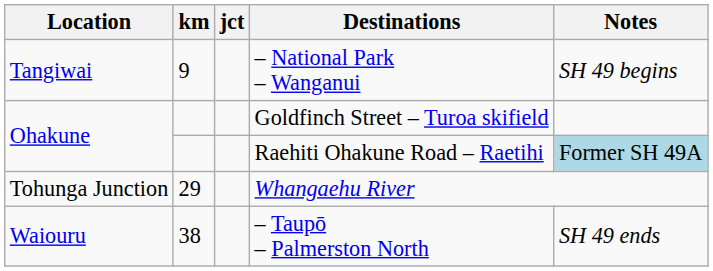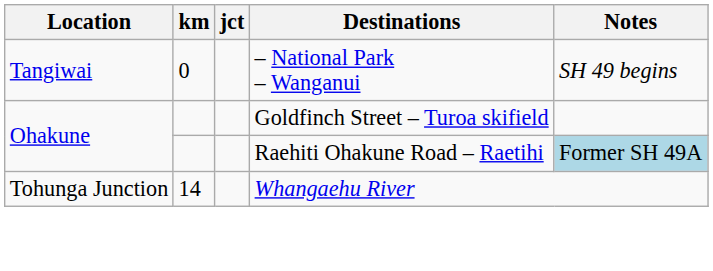– National Park – Wanganui | km: 9 -> 0
Whangaehu River | km: 29 -> 14
- row: Waiouru | 38 | – Taupō – Palmerston North | SH 49 ends
